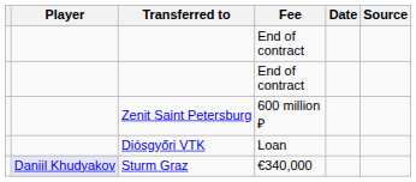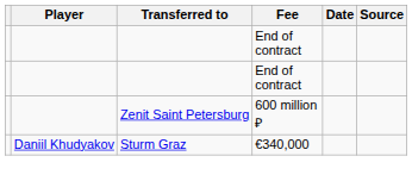- row: Diósgyőri VTK | Loan
Sturm Graz | Player: lavender background -> no background
